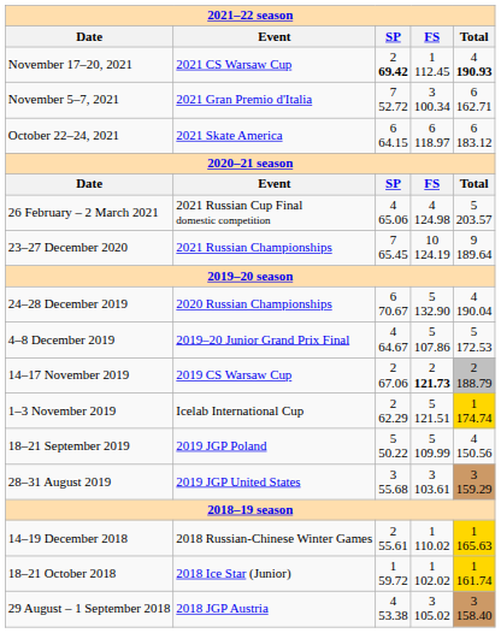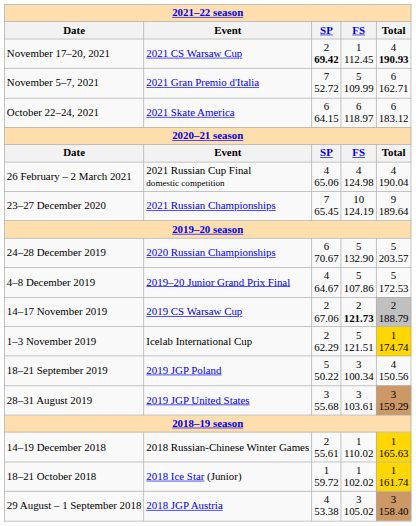November 5–7, 2021 | column 4: 3 100.34 -> 5 109.99
26 February – 2 March 2021 | column 5: 5 203.57 -> 4 190.04
24–28 December 2019 | column 5: 4 190.04 -> 5 203.57
18–21 September 2019 | column 4: 5 109.99 -> 3 100.34
